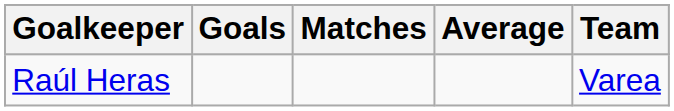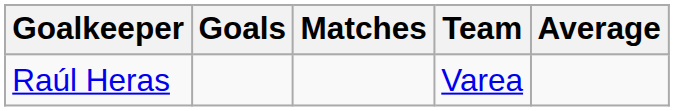columns swapped: Average <-> Team
